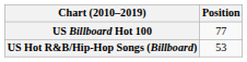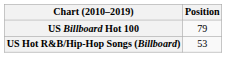US Billboard Hot 100 | Position: 77 -> 79
